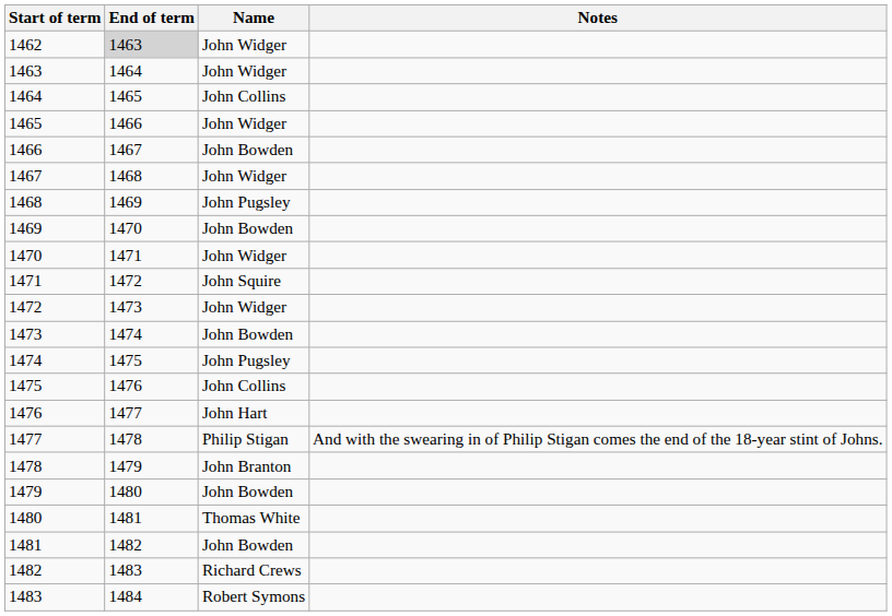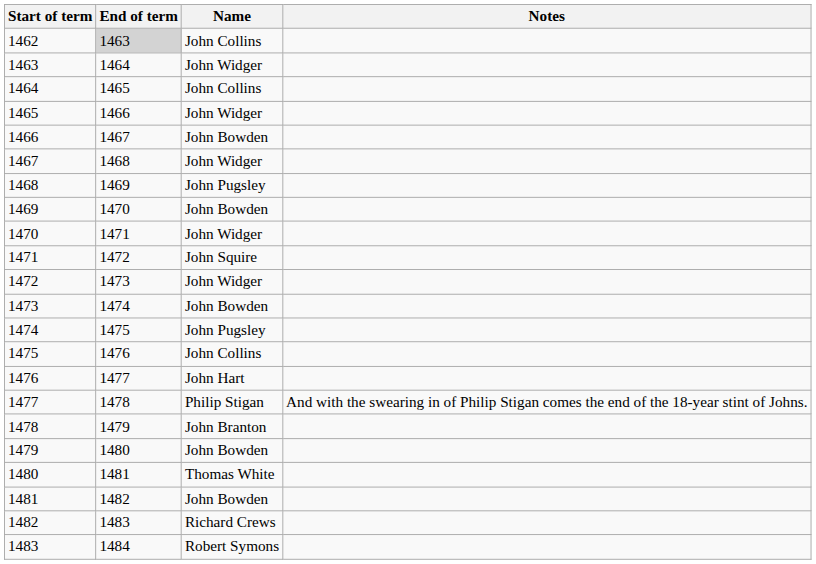1462 | Name: John Widger -> John Collins
